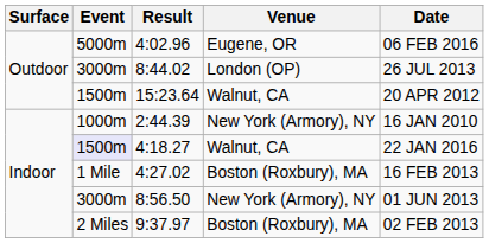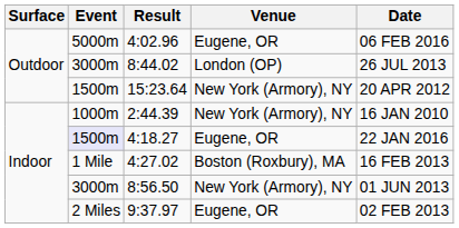15:23.64 | Venue: Walnut, CA -> New York (Armory), NY
4:18.27 | Venue: Walnut, CA -> Eugene, OR
9:37.97 | Venue: Boston (Roxbury), MA -> Eugene, OR
